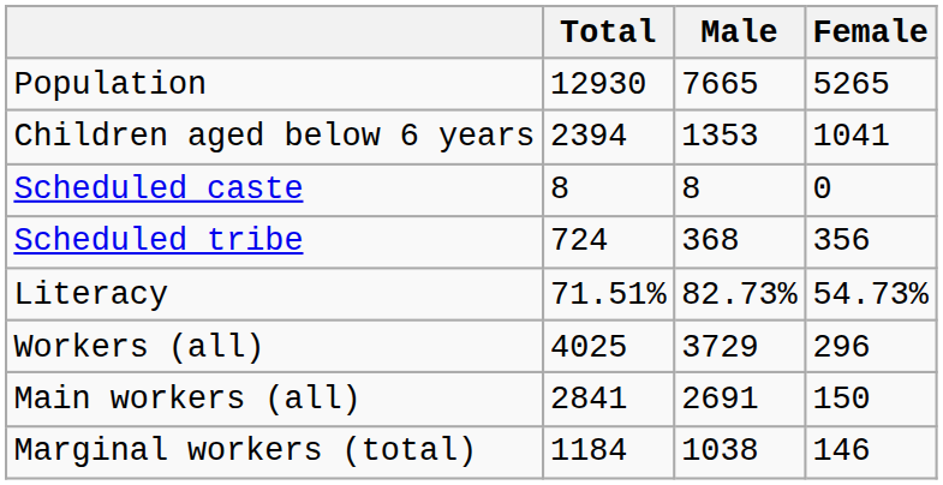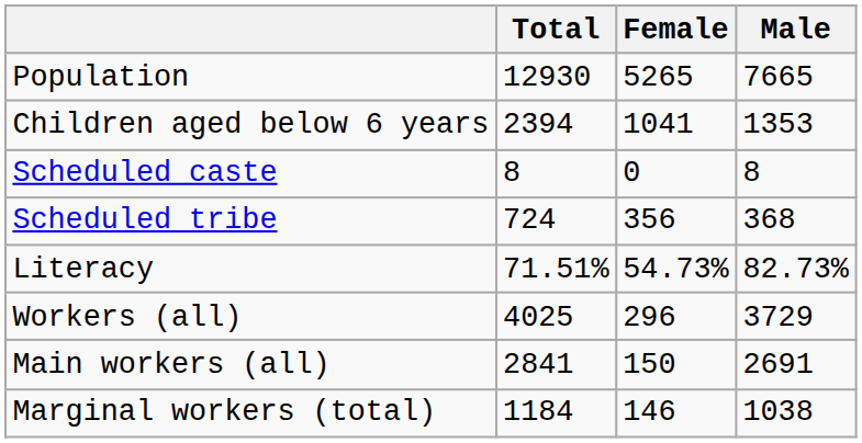columns swapped: Male <-> Female
